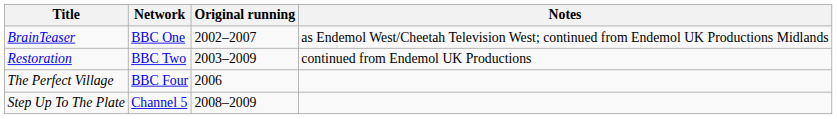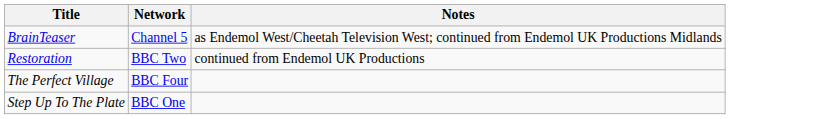- column: Original running | 2002–2007 | 2003–2009 | 2006 | 2008–2009
BrainTeaser | Network: BBC One -> Channel 5
Step Up To The Plate | Network: Channel 5 -> BBC One
